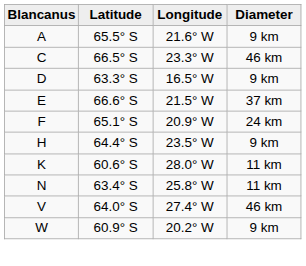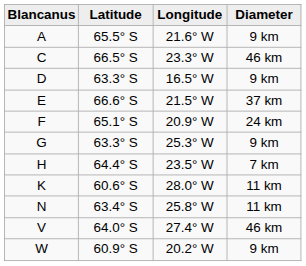+ row: G | 63.3° S | 25.3° W | 9 km
H | Diameter: 9 km -> 7 km
